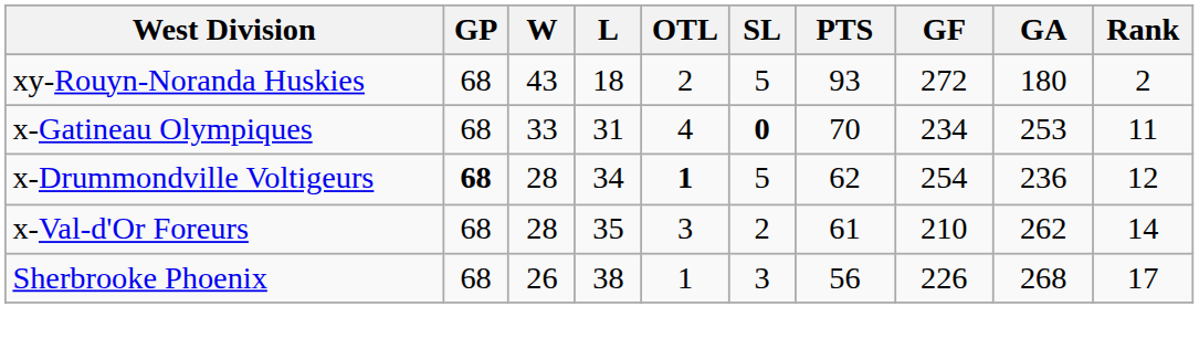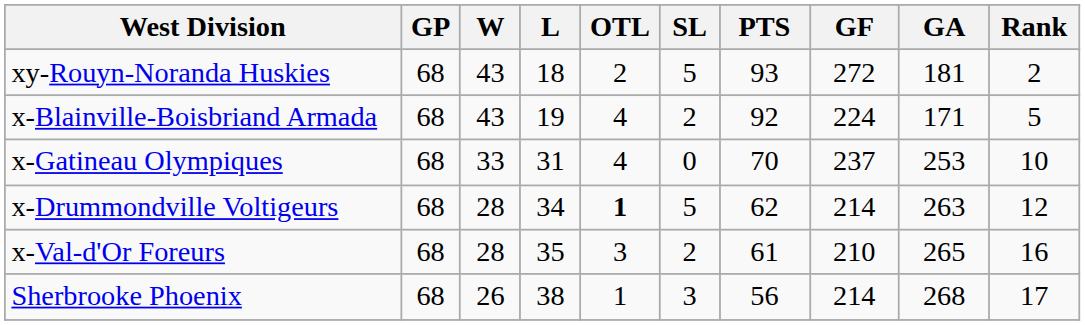xy-Rouyn-Noranda Huskies | GA: 180 -> 181
+ row: x-Blainville-Boisbriand Armada | 68 | 43 | 19 | 4 | 2 | 92 | 224 | 171 | 5
x-Gatineau Olympiques | SL: bold -> normal
x-Gatineau Olympiques | GF: 234 -> 237
x-Gatineau Olympiques | Rank: 11 -> 10
x-Drummondville Voltigeurs | GP: bold -> normal
x-Drummondville Voltigeurs | GF: 254 -> 214
x-Drummondville Voltigeurs | GA: 236 -> 263
x-Val-d'Or Foreurs | GA: 262 -> 265
x-Val-d'Or Foreurs | Rank: 14 -> 16
Sherbrooke Phoenix | GF: 226 -> 214
